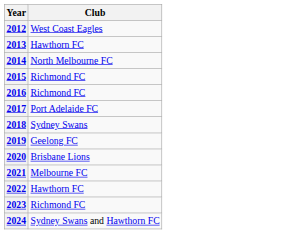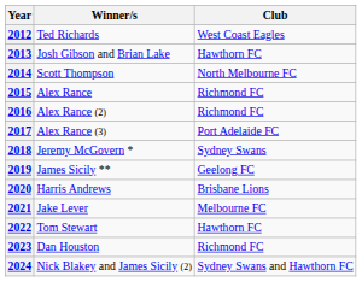+ column: Winner/s | Ted Richards | Josh Gibson and Brian Lake | Scott Thompson | Alex Rance | Alex Rance (2) | Alex Rance (3) | Jeremy McGovern * | James Sicily ** | Harris Andrews | Jake Lever | Tom Stewart | Dan Houston | Nick Blakey and James Sicily (2)
